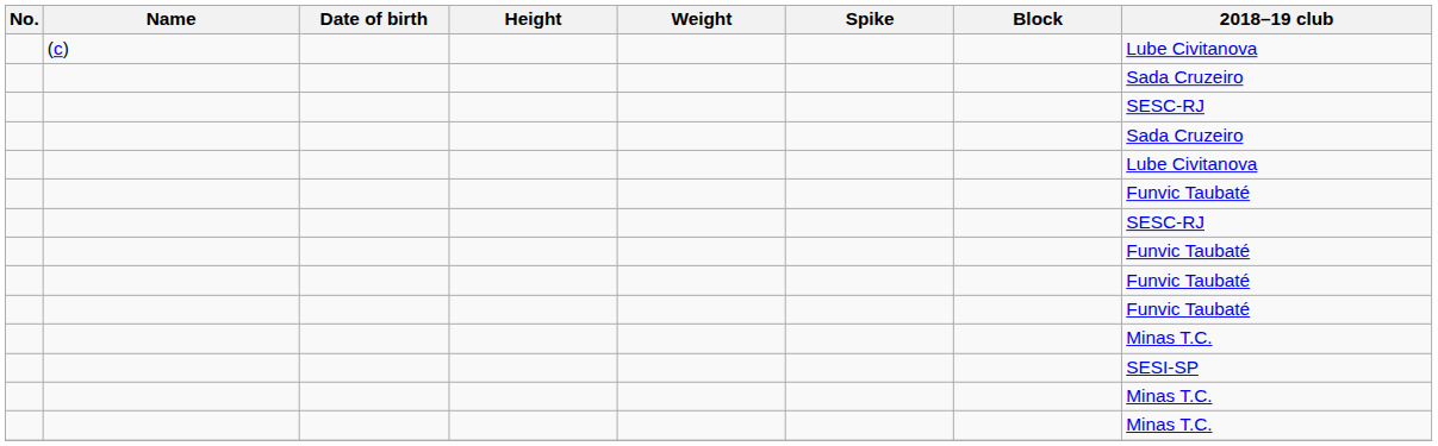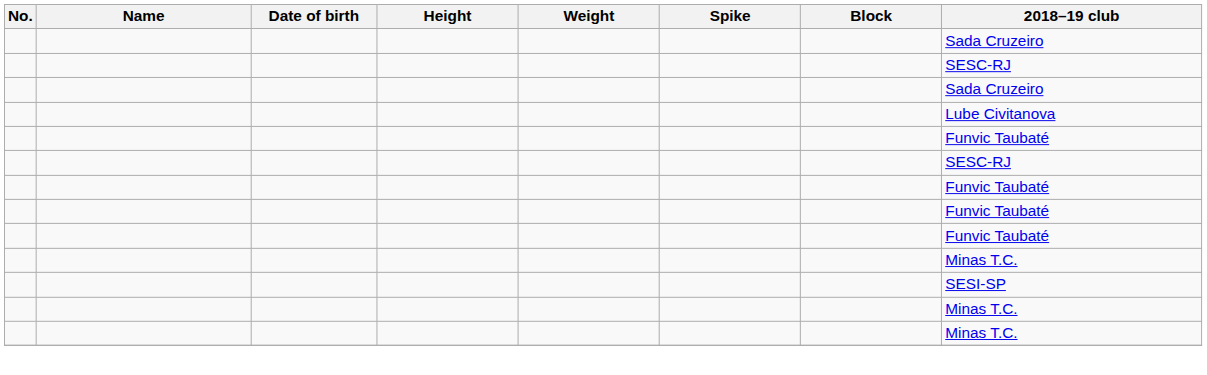- row: (c) | Lube Civitanova
